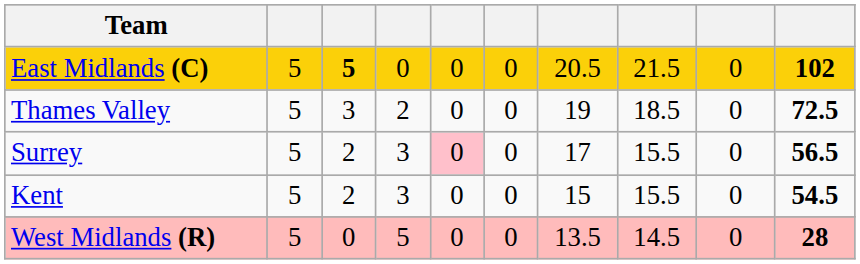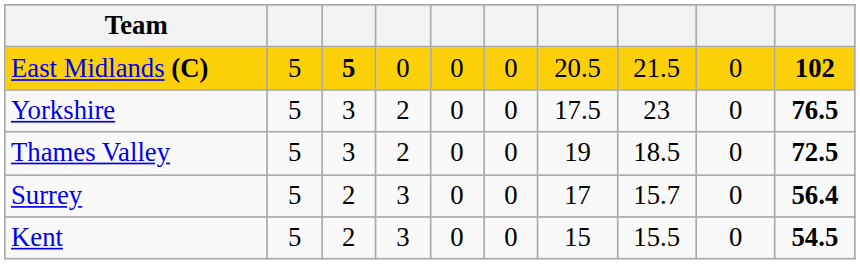+ row: Yorkshire | 5 | 3 | 2 | 0 | 0 | 17.5 | 23 | 0 | 76.5
Surrey | column 5: pink background -> no background
Surrey | column 8: 15.5 -> 15.7
Surrey | column 10: 56.5 -> 56.4
- row: West Midlands (R) | 5 | 0 | 5 | 0 | 0 | 13.5 | 14.5 | 0 | 28
